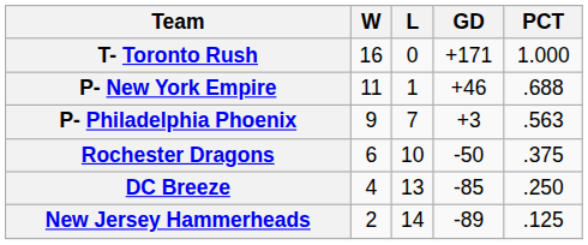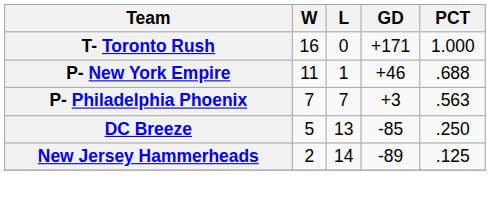P- Philadelphia Phoenix | W: 9 -> 7
- row: Rochester Dragons | 6 | 10 | -50 | .375
DC Breeze | W: 4 -> 5
